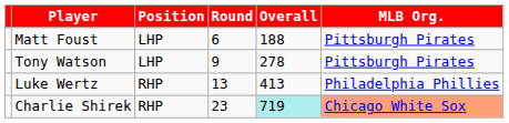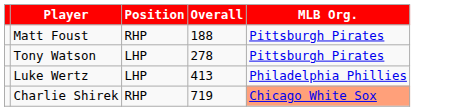- column: Round | 6 | 9 | 13 | 23
Matt Foust | Position: LHP -> RHP
Luke Wertz | Position: RHP -> LHP
Charlie Shirek | Overall: paleturquoise background -> no background
